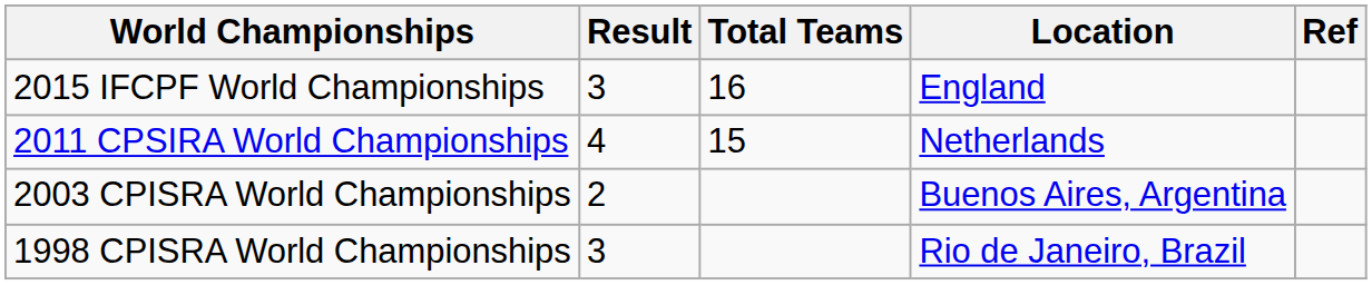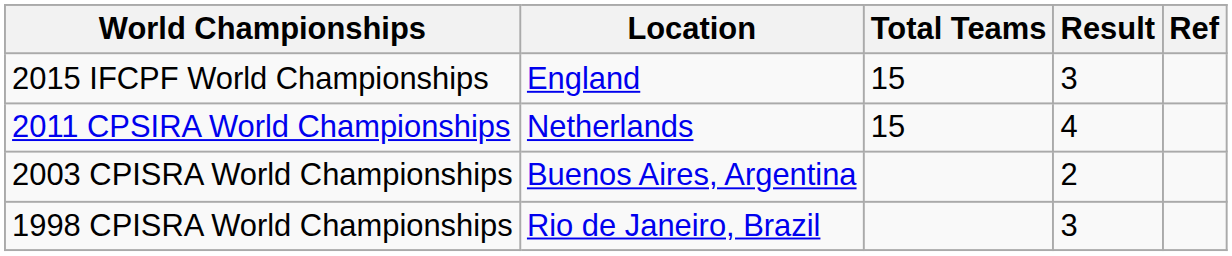columns swapped: Location <-> Result
2015 IFCPF World Championships | Total Teams: 16 -> 15
